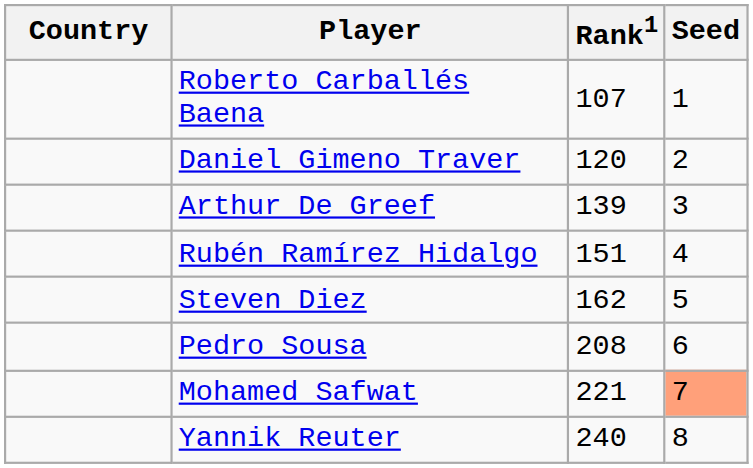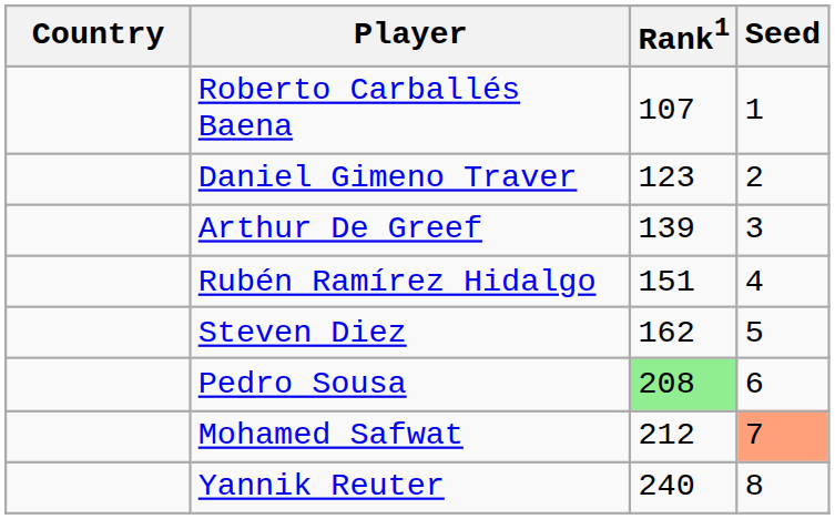Daniel Gimeno Traver | Rank1: 120 -> 123
Pedro Sousa | Rank1: no background -> lightgreen background
Mohamed Safwat | Rank1: 221 -> 212
